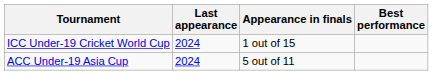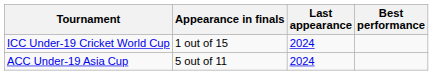columns swapped: Appearance in finals <-> Last appearance
